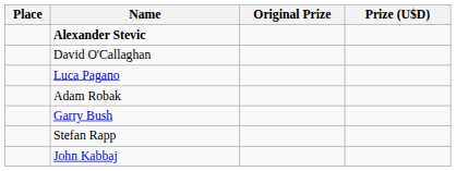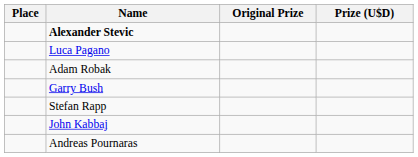- row: David O'Callaghan
+ row: Andreas Pournaras
